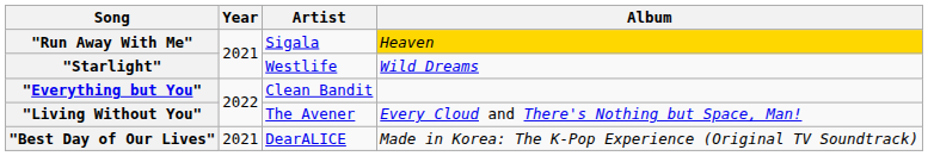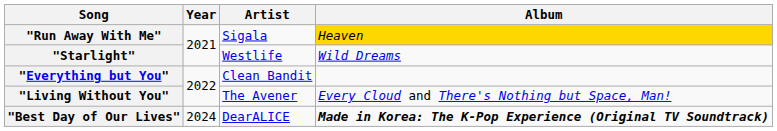"Best Day of Our Lives" | Year: 2021 -> 2024
"Best Day of Our Lives" | Album: normal -> bold
